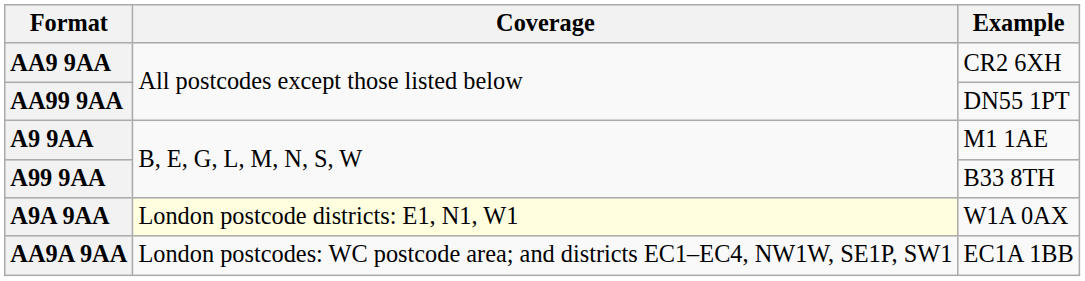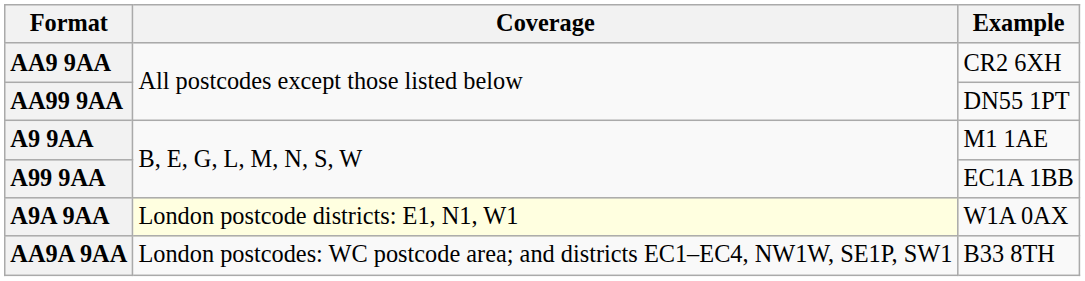A99 9AA | Example: B33 8TH -> EC1A 1BB
AA9A 9AA | Example: EC1A 1BB -> B33 8TH
